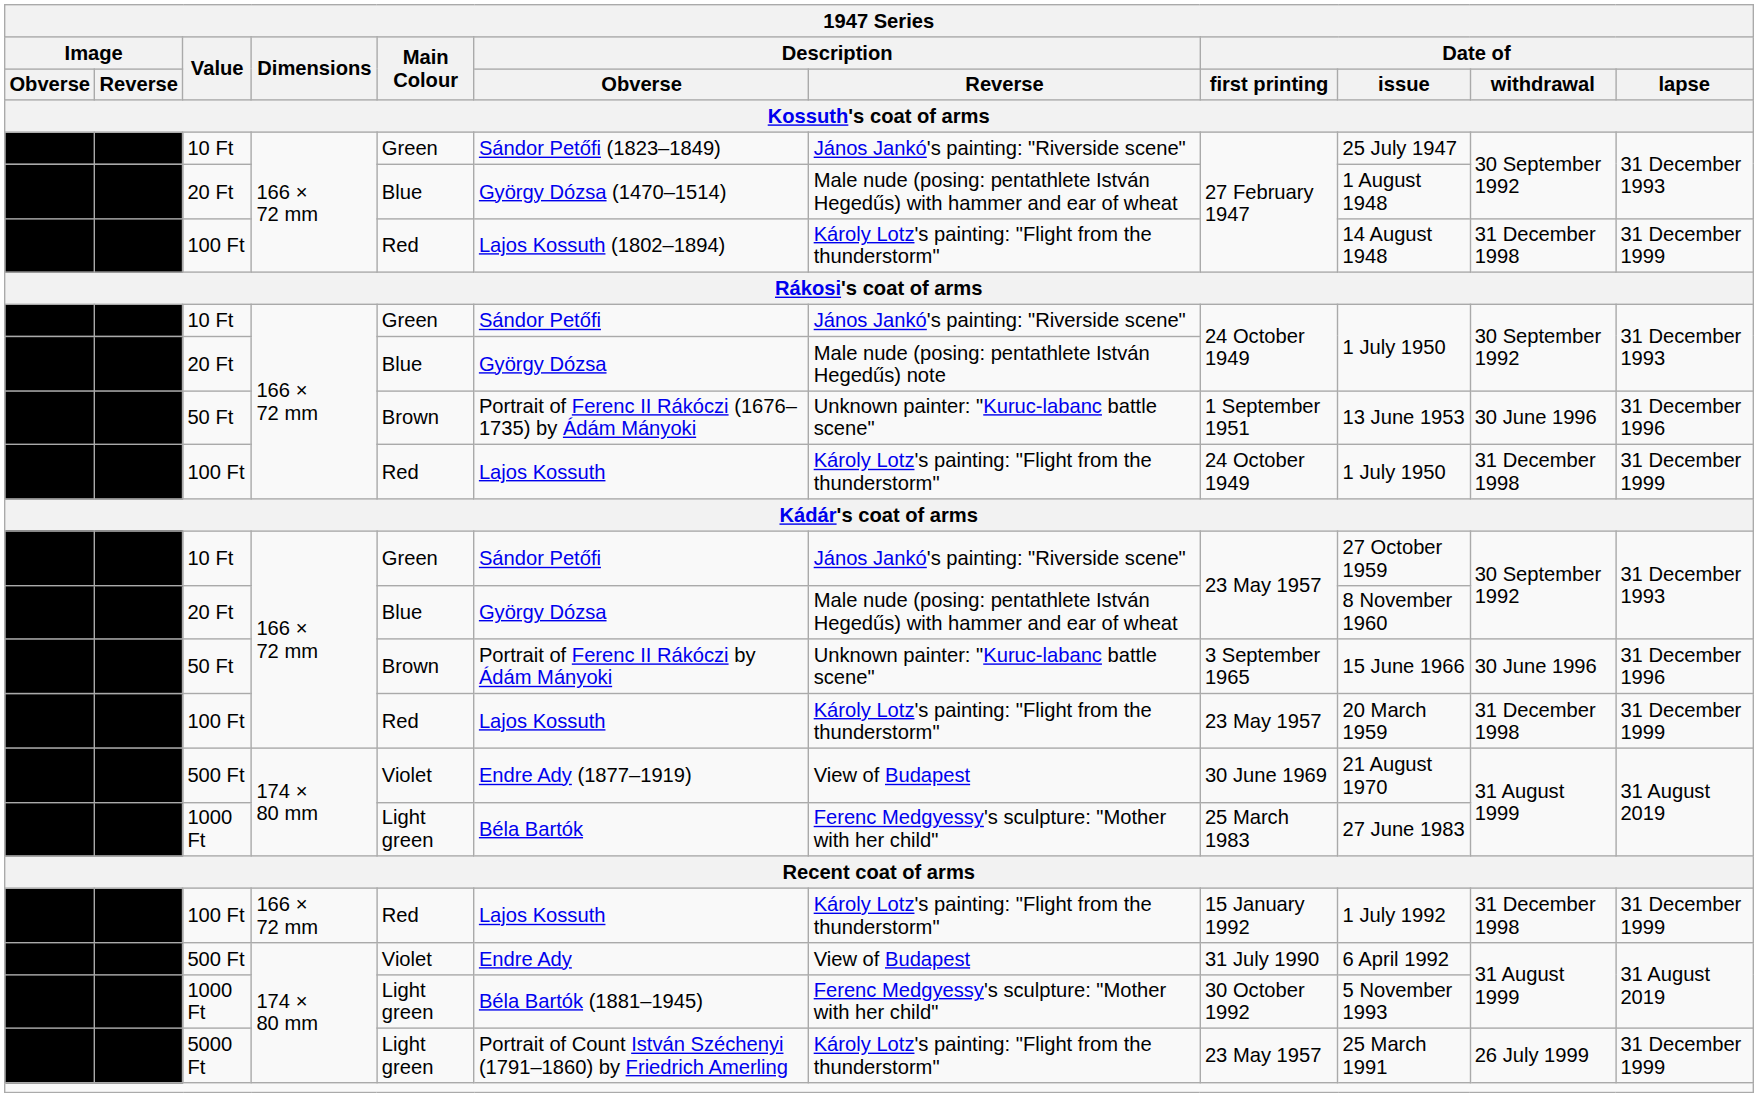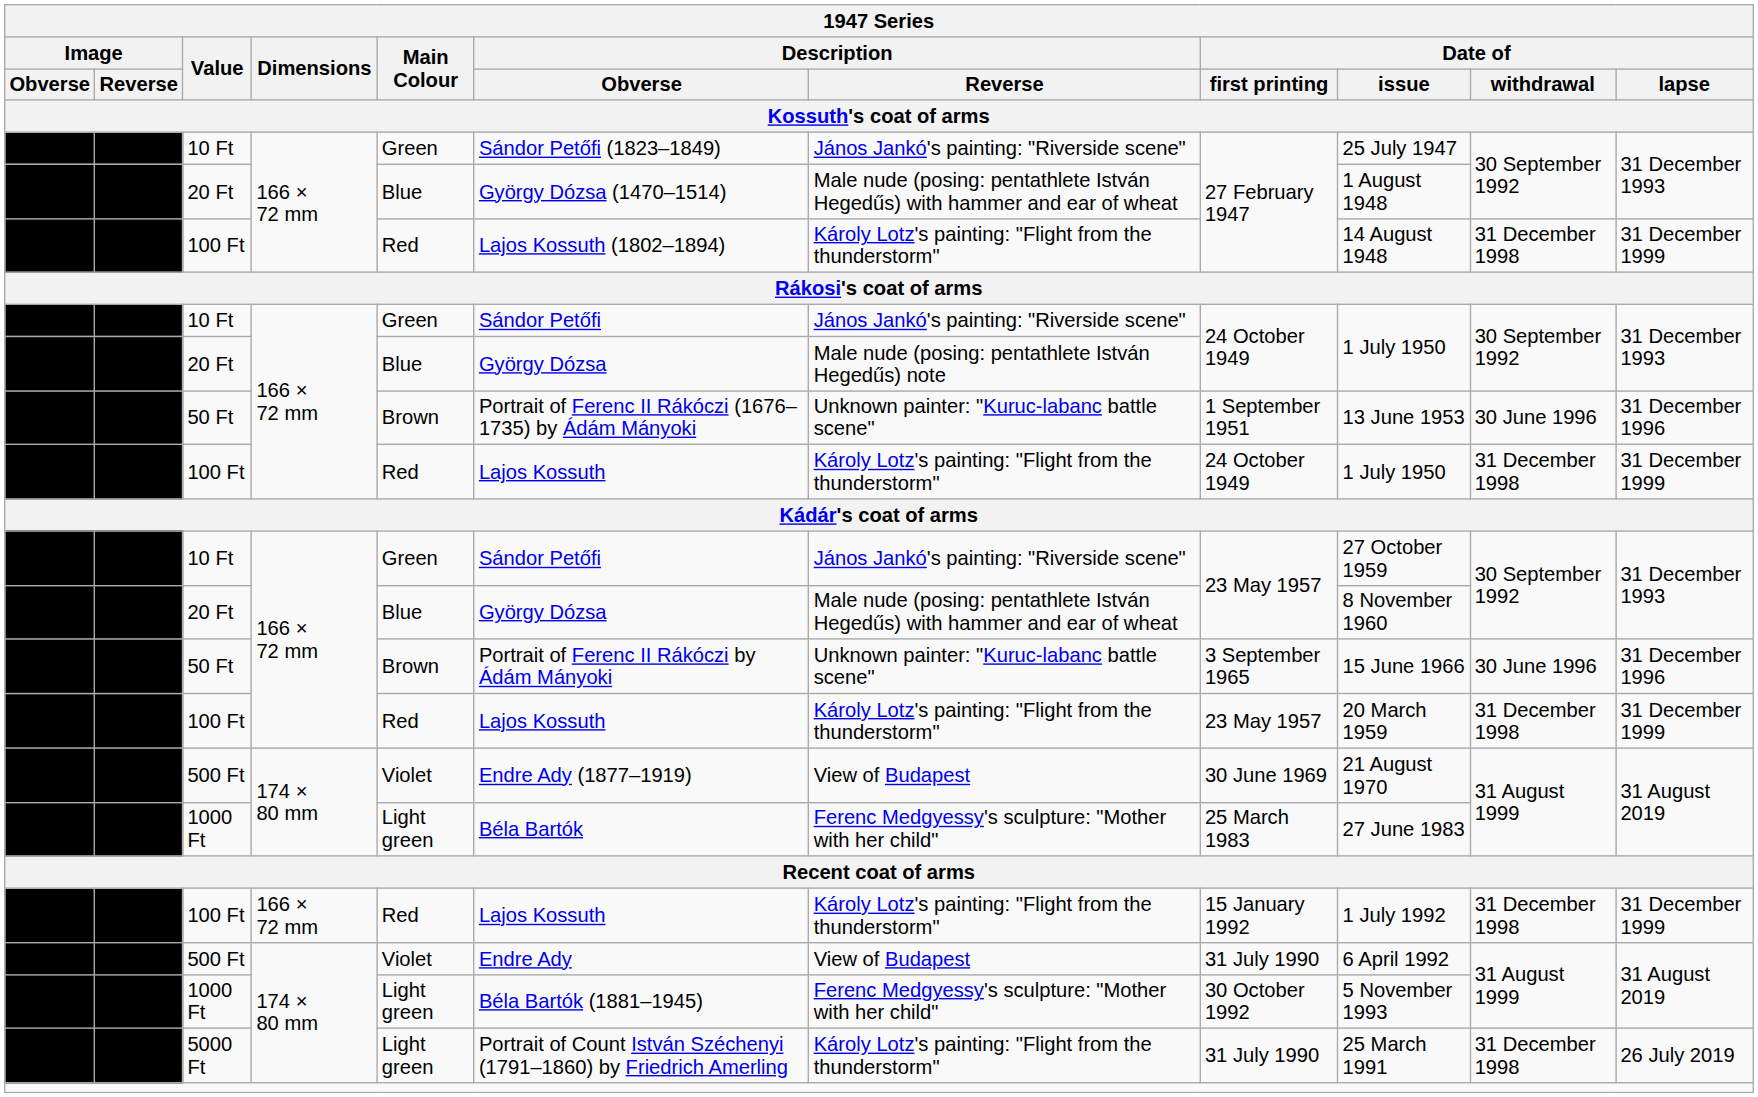5000 Ft | Date of / first printing: 23 May 1957 -> 31 July 1990
5000 Ft | Date of / withdrawal: 26 July 1999 -> 31 December 1998
5000 Ft | Date of / lapse: 31 December 1999 -> 26 July 2019
